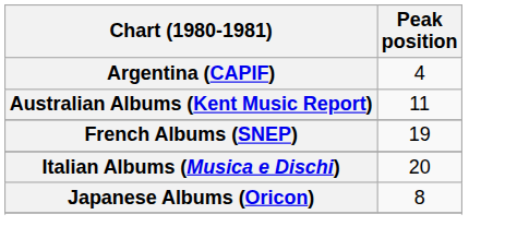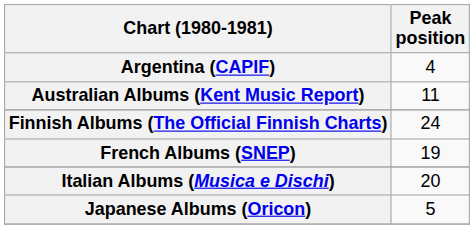+ row: Finnish Albums (The Official Finnish Charts) | 24
Japanese Albums (Oricon) | Peak position: 8 -> 5
